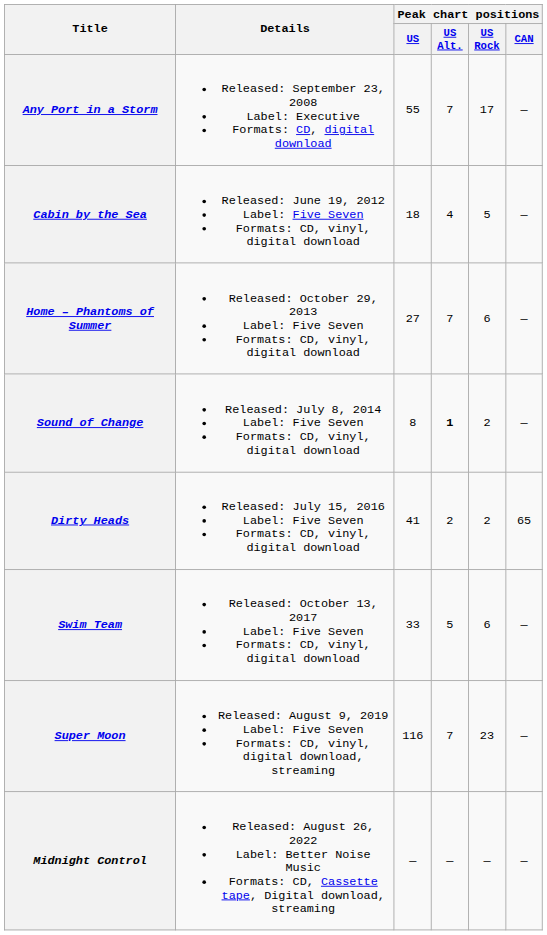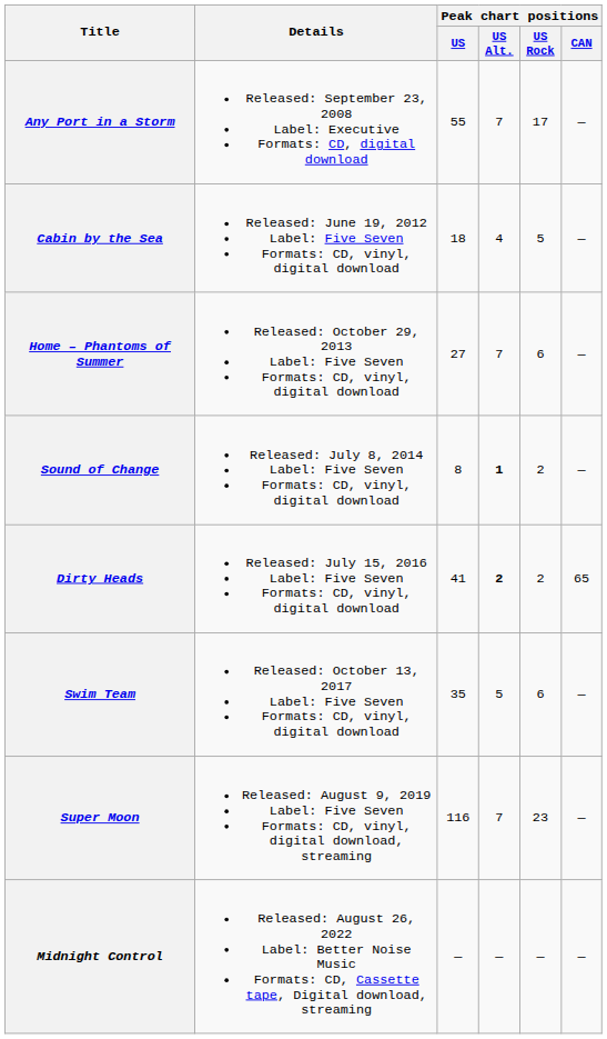Dirty Heads | Peak chart positions / US Alt.: normal -> bold
Swim Team | Peak chart positions / US: 33 -> 35
